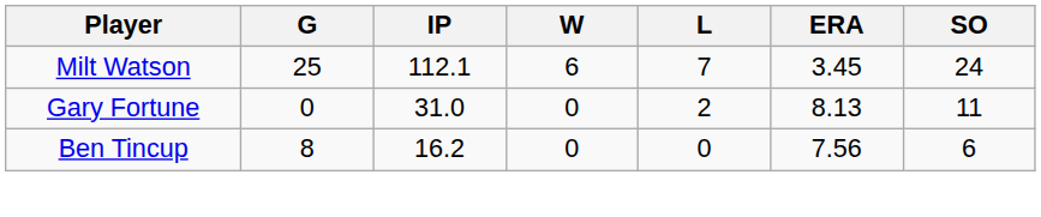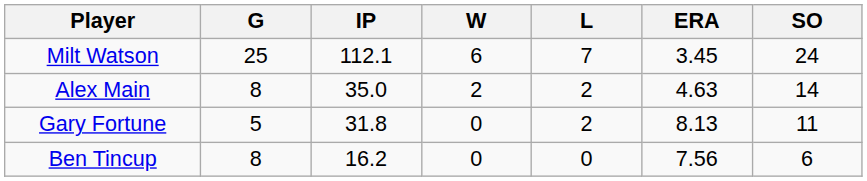+ row: Alex Main | 8 | 35.0 | 2 | 2 | 4.63 | 14
Gary Fortune | G: 0 -> 5
Gary Fortune | IP: 31.0 -> 31.8
